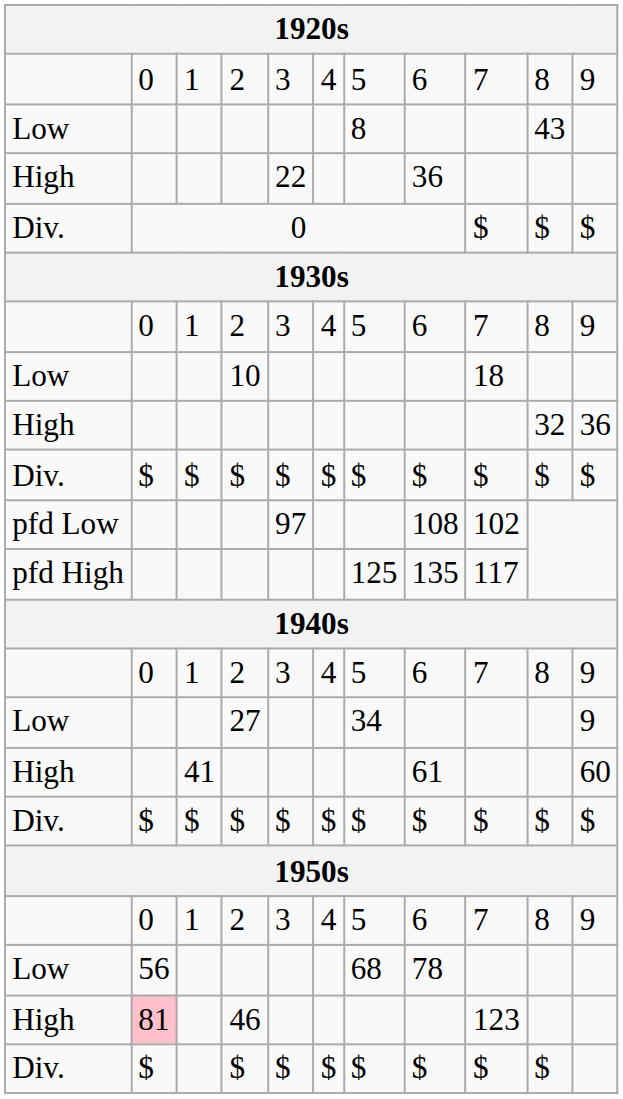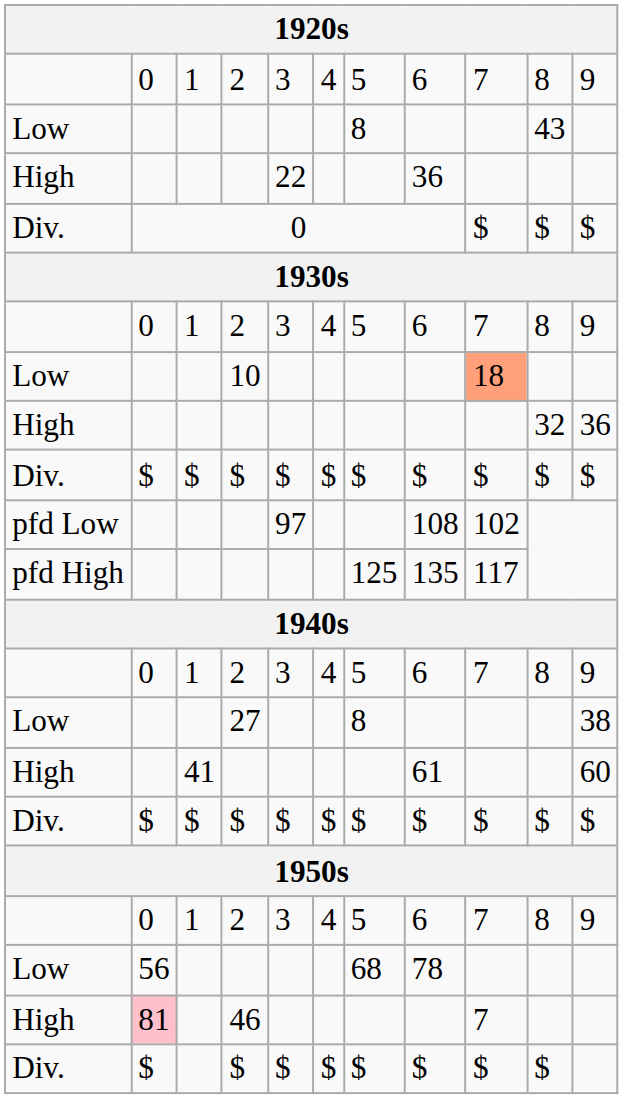10 | column 9: no background -> lightsalmon background
27 | column 7: 34 -> 8
27 | column 11: 9 -> 38
46 | column 9: 123 -> 7
